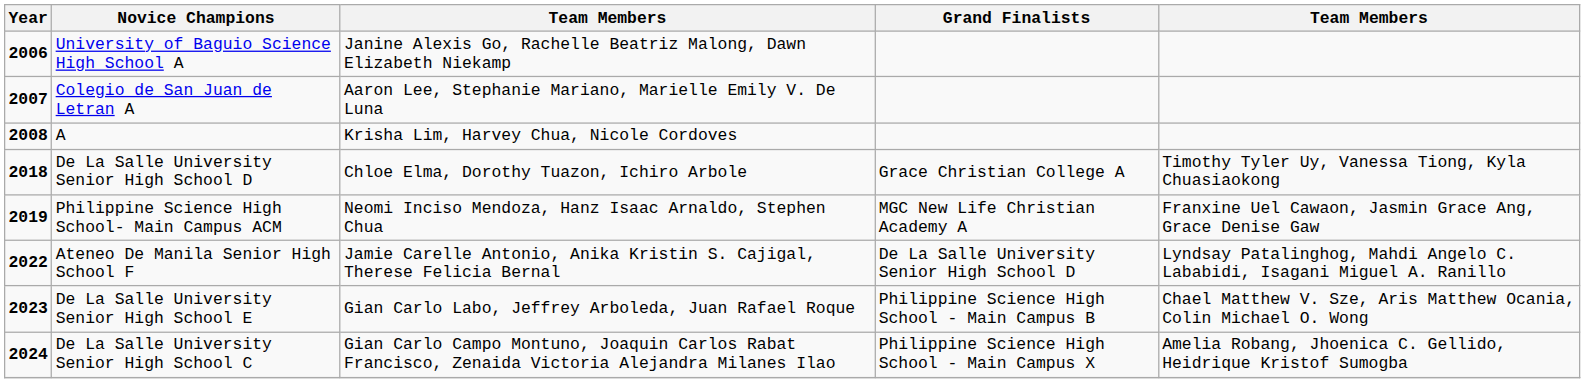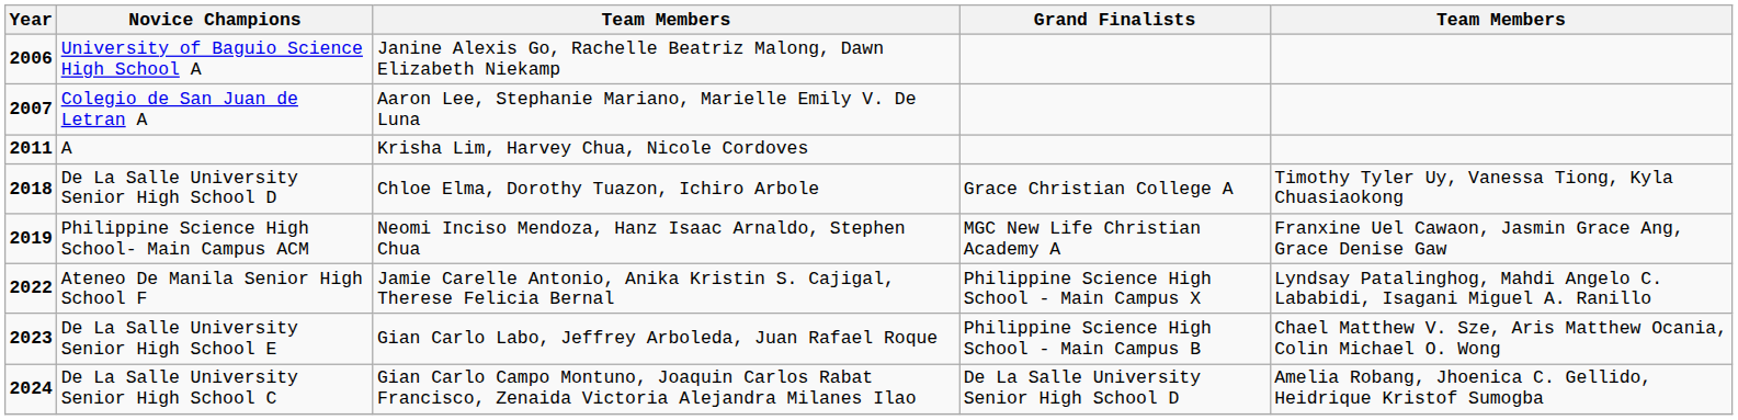A | Year: 2008 -> 2011
Ateneo De Manila Senior High School F | Grand Finalists: De La Salle University Senior High School D -> Philippine Science High School - Main Campus X
De La Salle University Senior High School C | Grand Finalists: Philippine Science High School - Main Campus X -> De La Salle University Senior High School D
